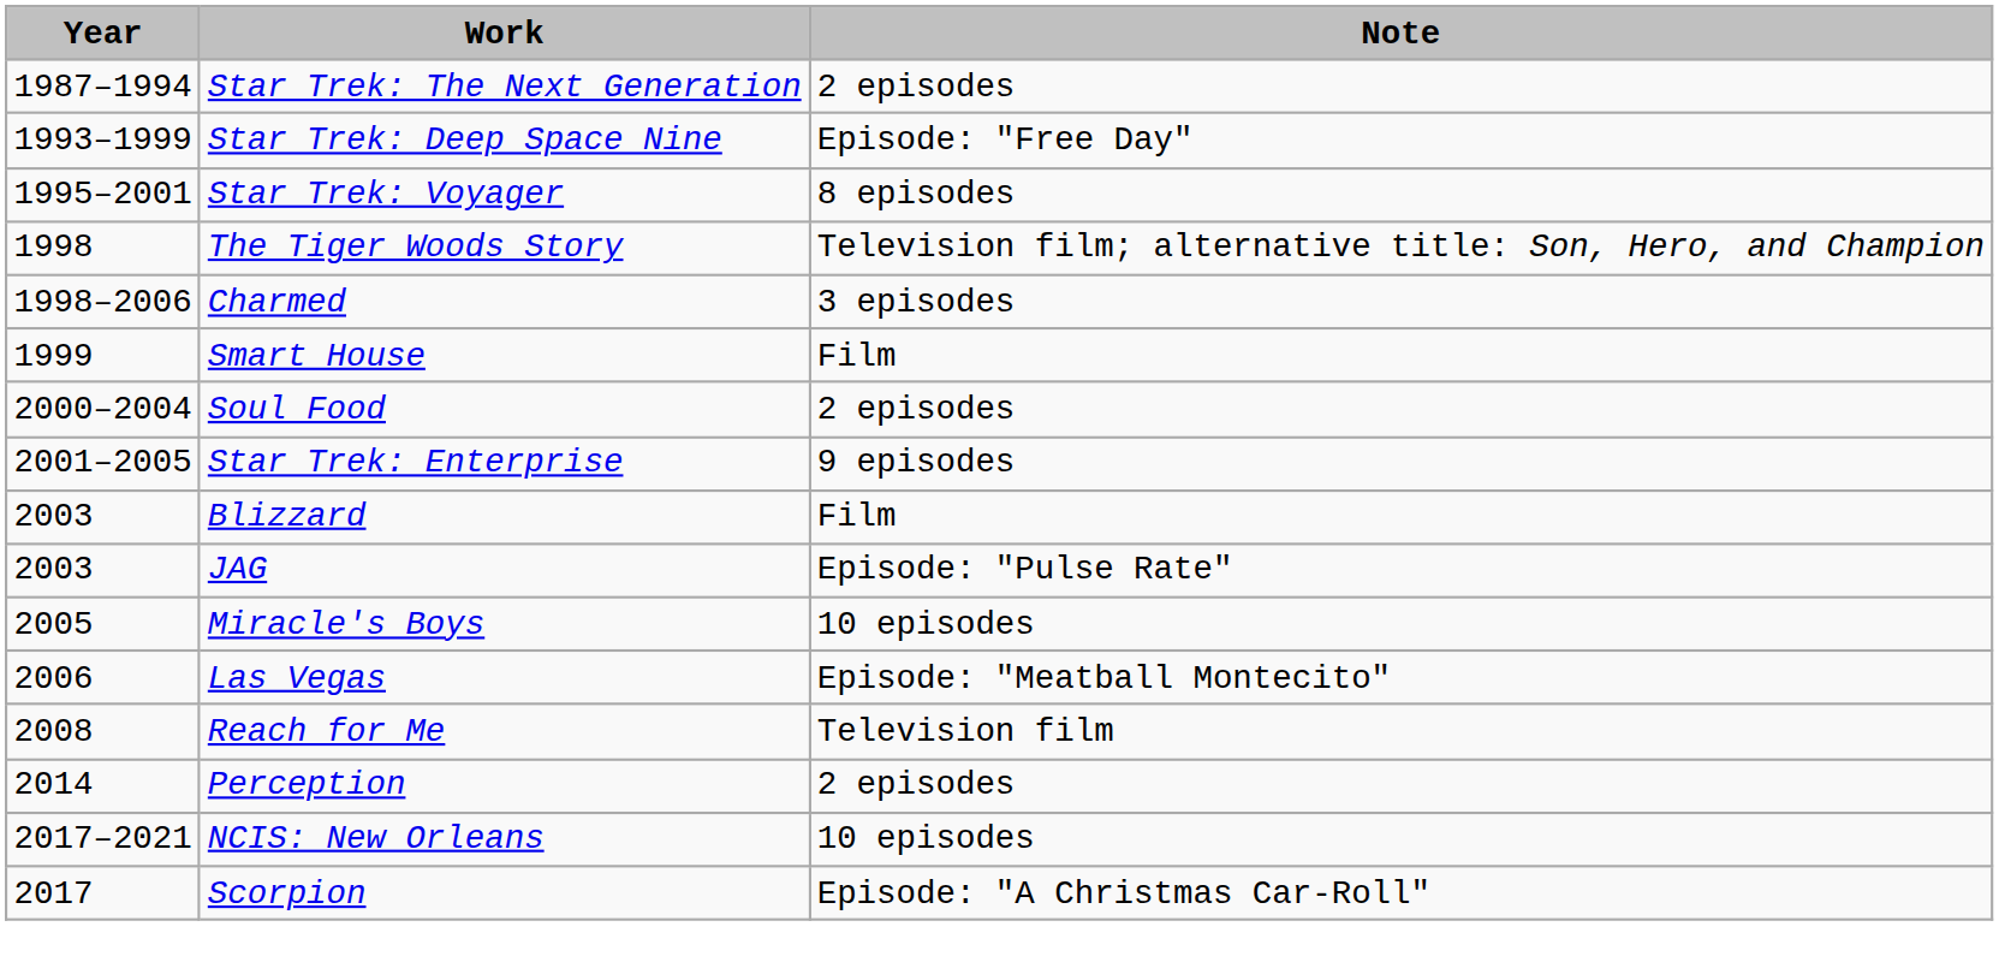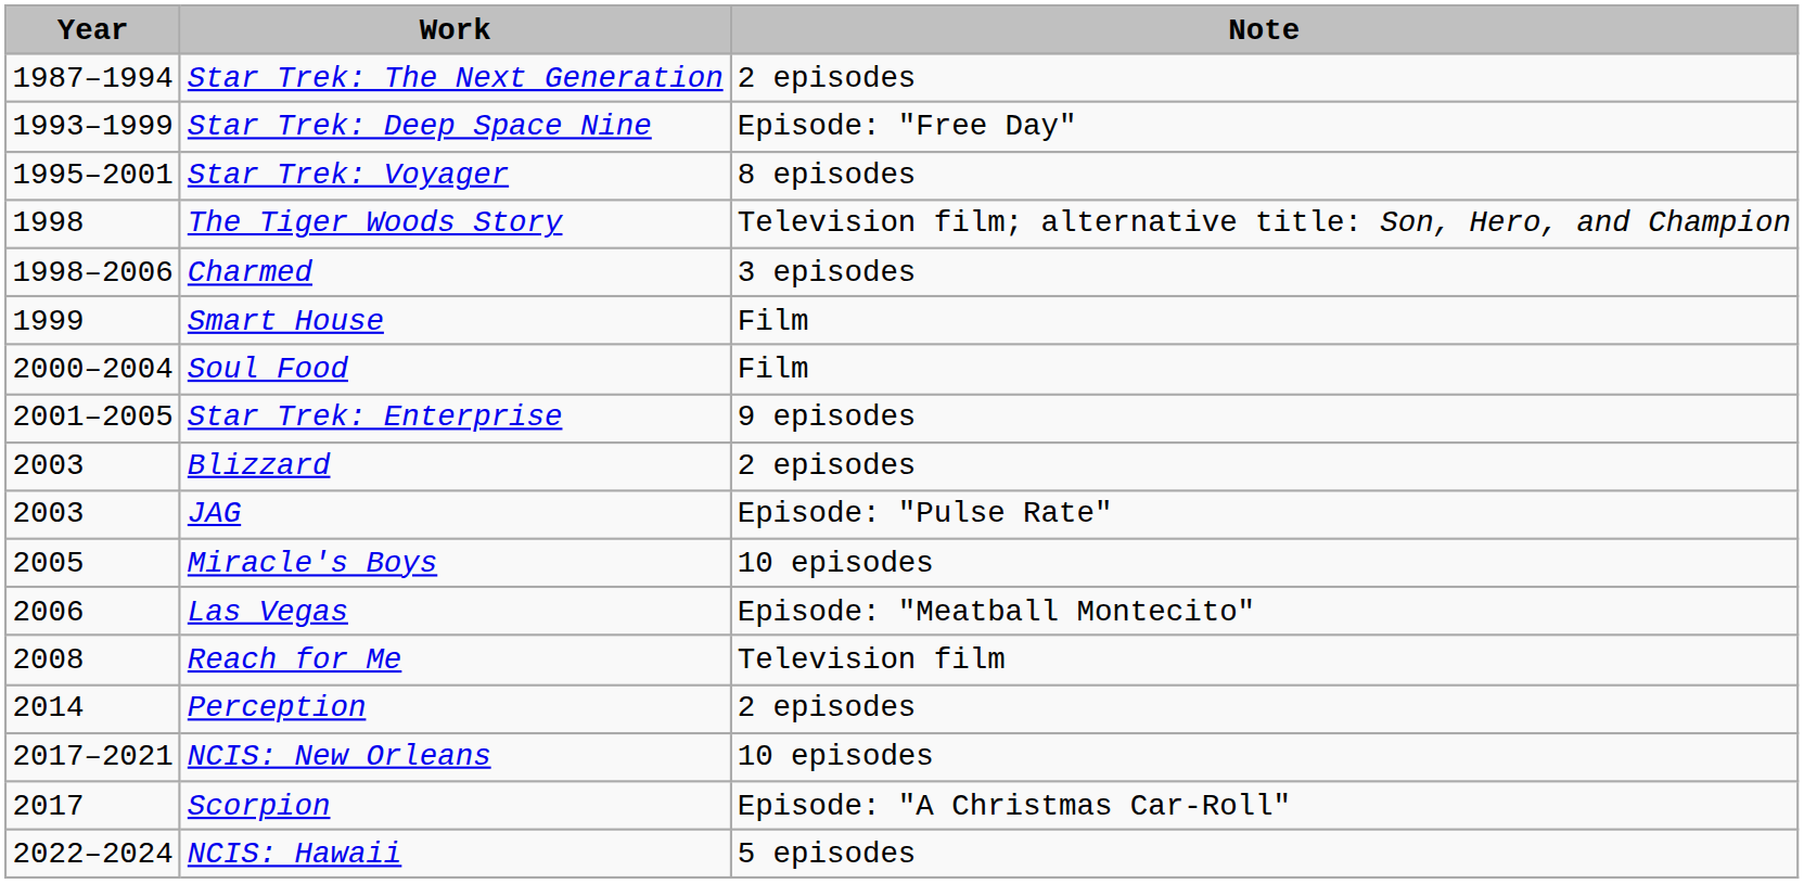Soul Food | Note: 2 episodes -> Film
Blizzard | Note: Film -> 2 episodes
+ row: 2022–2024 | NCIS: Hawaii | 5 episodes
